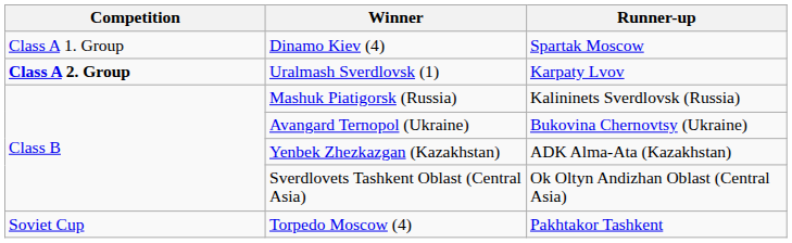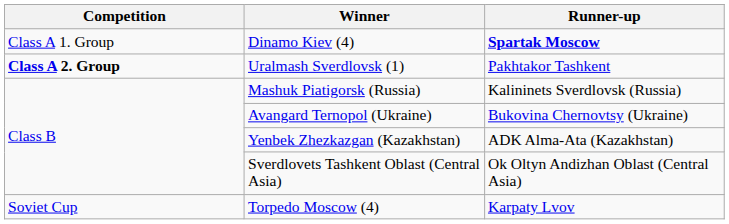Dinamo Kiev (4) | Runner-up: normal -> bold
Uralmash Sverdlovsk (1) | Runner-up: Karpaty Lvov -> Pakhtakor Tashkent
Torpedo Moscow (4) | Runner-up: Pakhtakor Tashkent -> Karpaty Lvov
